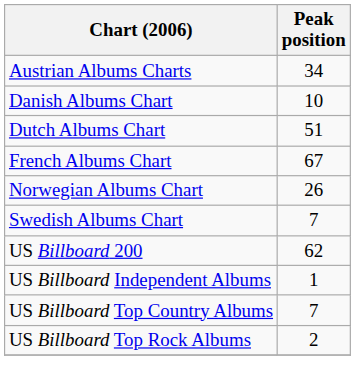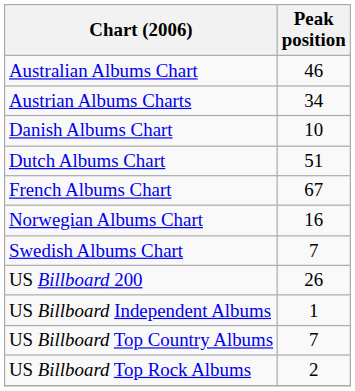+ row: Australian Albums Chart | 46
Norwegian Albums Chart | Peak position: 26 -> 16
US Billboard 200 | Peak position: 62 -> 26
